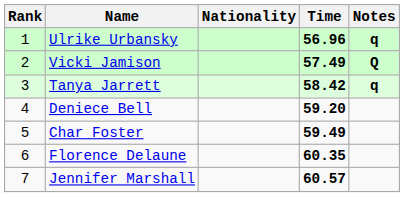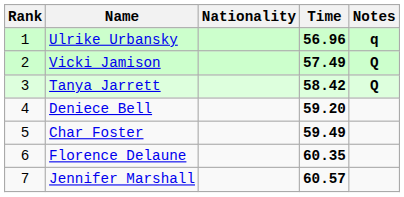Tanya Jarrett | Notes: q -> Q
